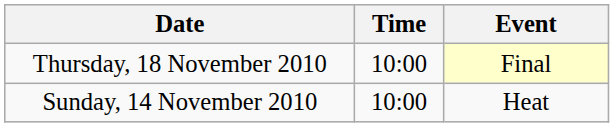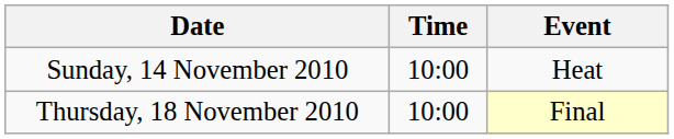rows swapped: Sunday, 14 November 2010 <-> Thursday, 18 November 2010
